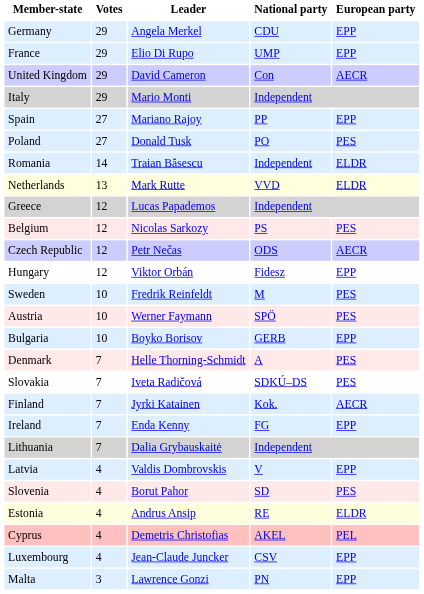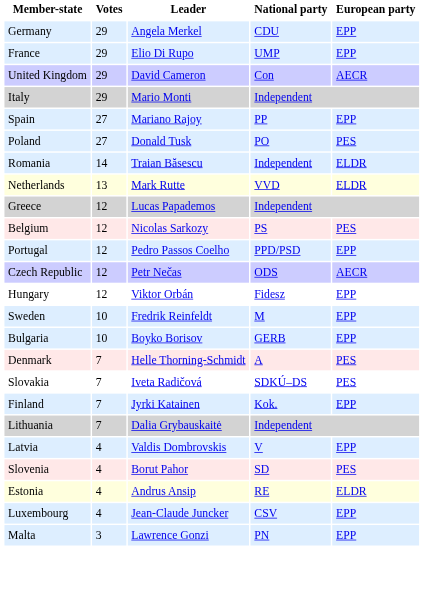+ row: Portugal | 12 | Pedro Passos Coelho | PPD/PSD | EPP
Sweden | European party: PES -> EPP
- row: Austria | 10 | Werner Faymann | SPÖ | PES
Finland | European party: AECR -> EPP
- row: Ireland | 7 | Enda Kenny | FG | EPP
- row: Cyprus | 4 | Demetris Christofias | AKEL | PEL
